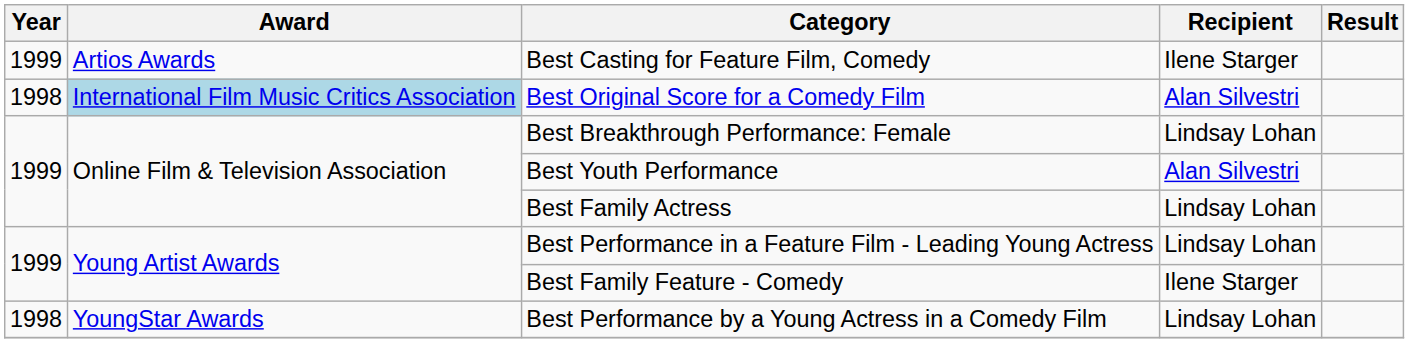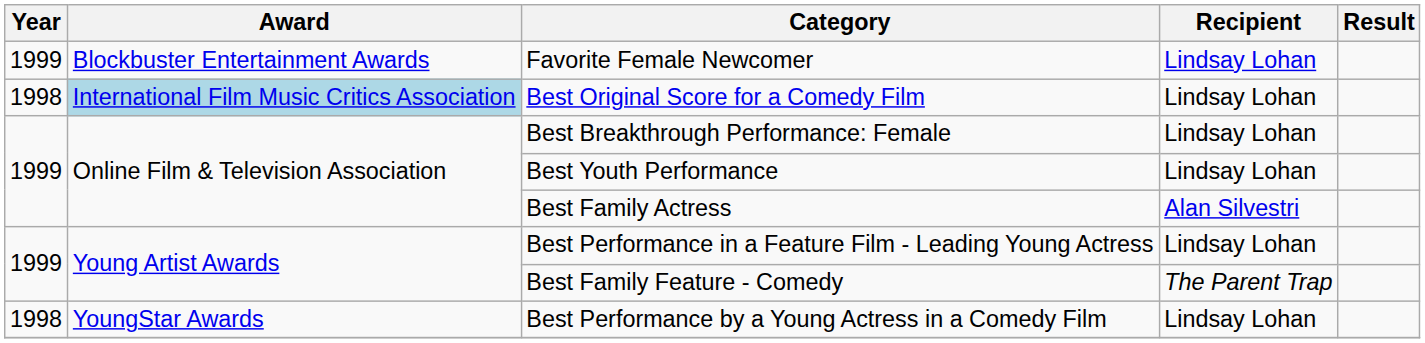- row: 1999 | Artios Awards | Best Casting for Feature Film, Comedy | Ilene Starger
+ row: 1999 | Blockbuster Entertainment Awards | Favorite Female Newcomer | Lindsay Lohan
Best Original Score for a Comedy Film | Recipient: Alan Silvestri -> Lindsay Lohan
Best Youth Performance | Recipient: Alan Silvestri -> Lindsay Lohan
Best Family Actress | Recipient: Lindsay Lohan -> Alan Silvestri
Best Family Feature - Comedy | Recipient: Ilene Starger -> The Parent Trap
